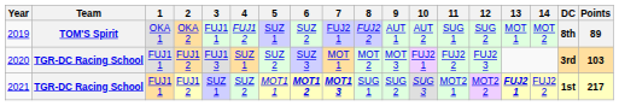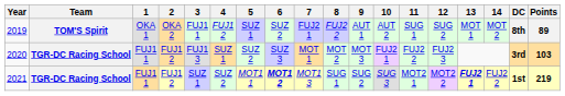2021 | 7: bold -> normal
2021 | Points: 217 -> 219
